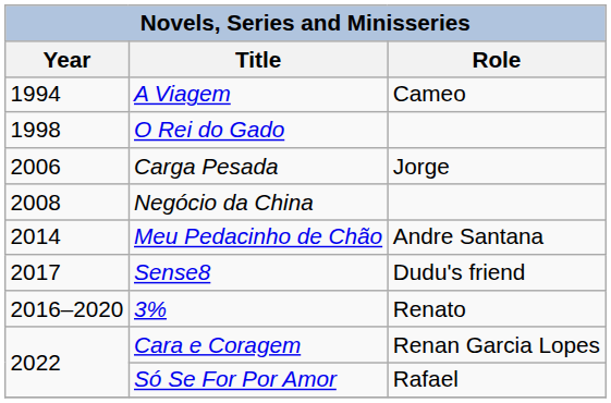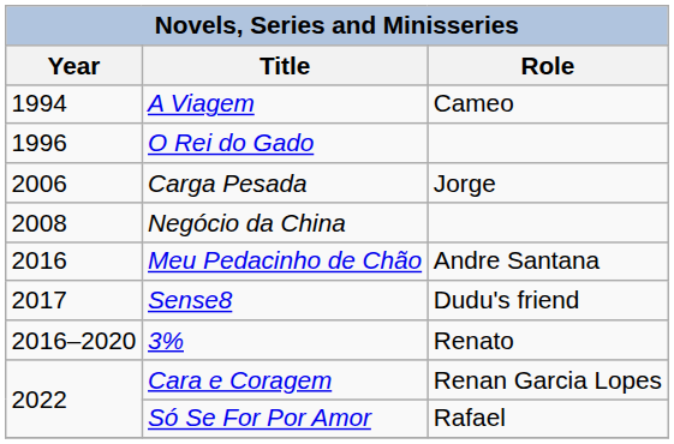O Rei do Gado | Year: 1998 -> 1996
Meu Pedacinho de Chão | Year: 2014 -> 2016
